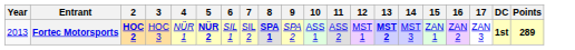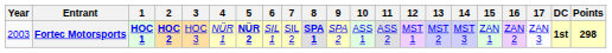+ column: 1 | HOC 1
Fortec Motorsports | Year: 2013 -> 2003
Fortec Motorsports | 13: bold -> normal
Fortec Motorsports | Points: 289 -> 298
